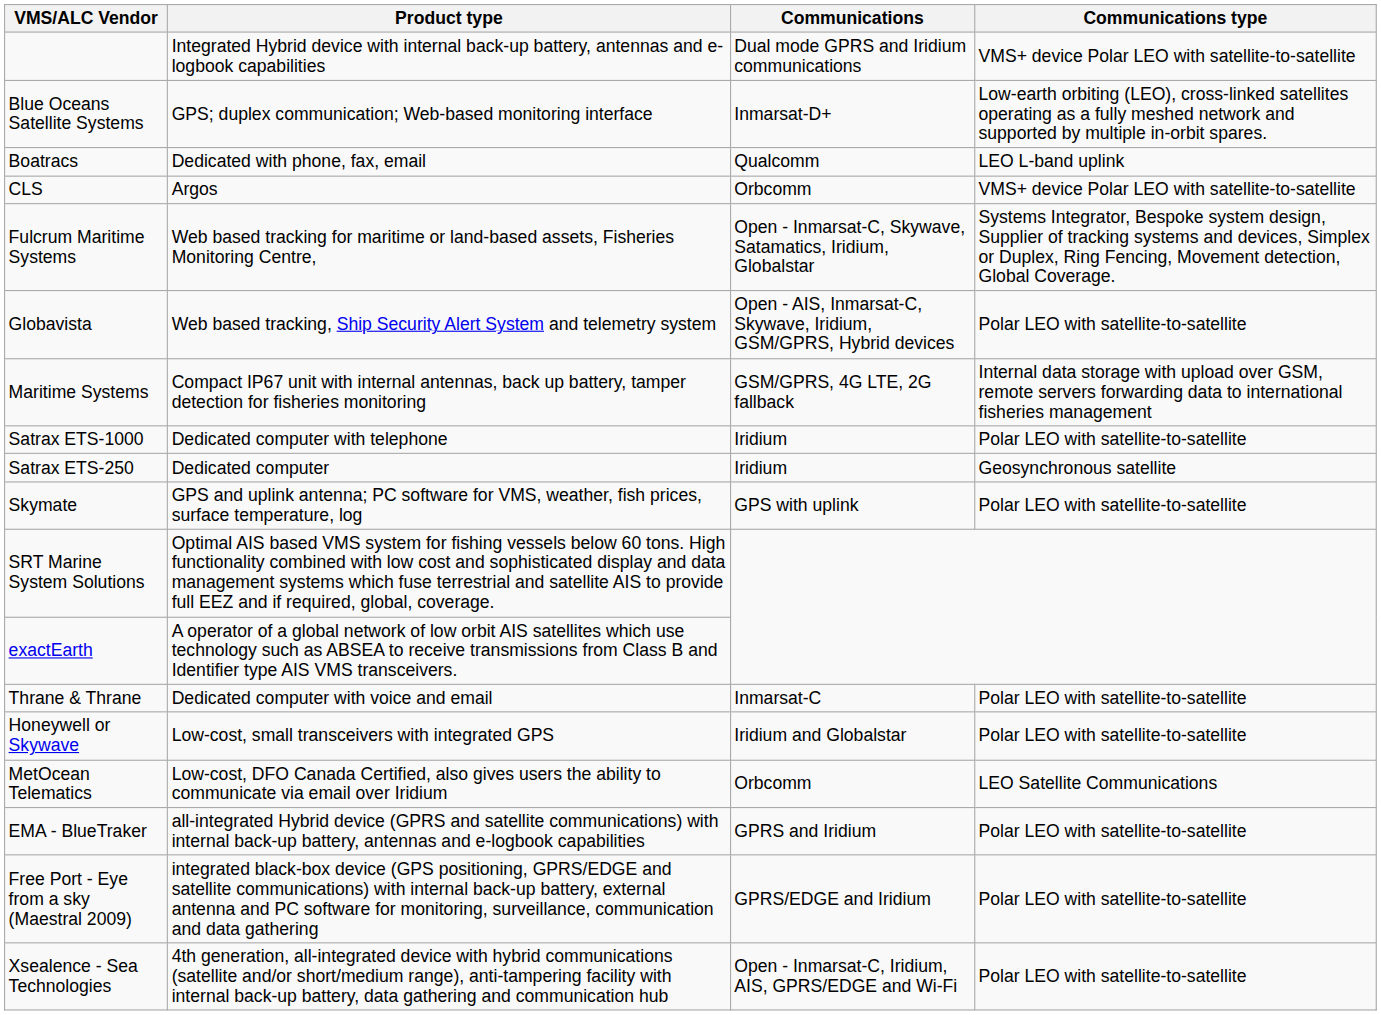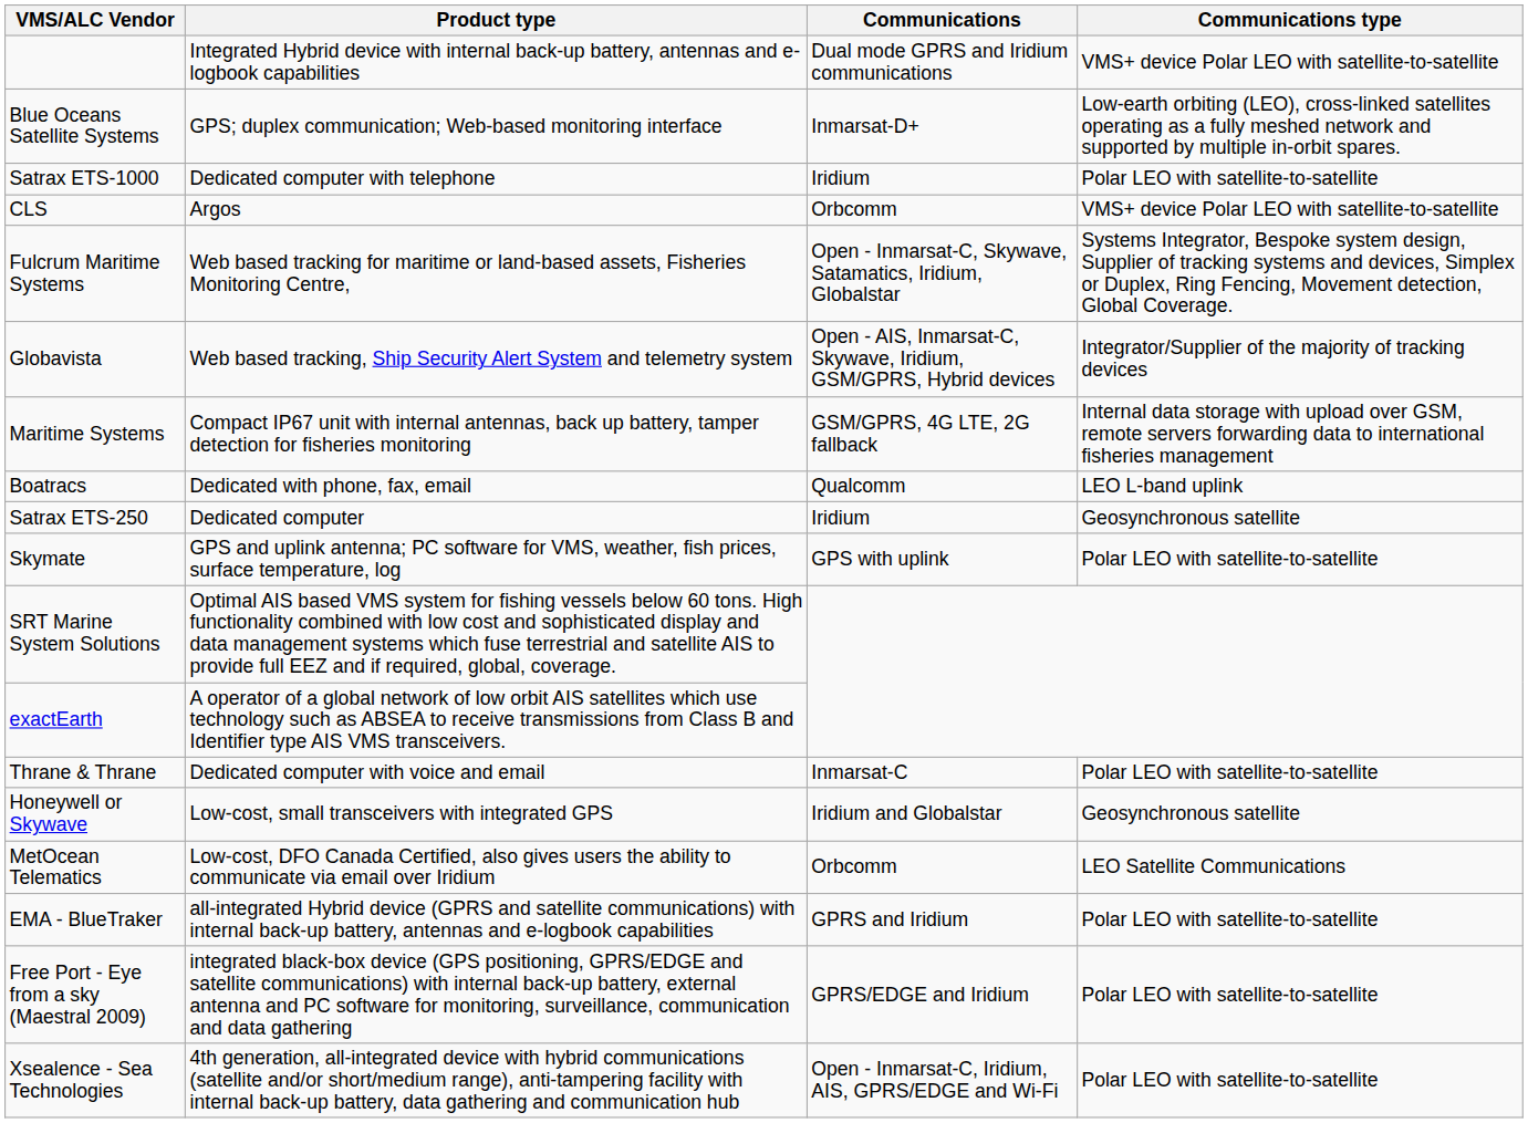rows swapped: Boatracs <-> Satrax ETS-1000
Globavista | Communications type: Polar LEO with satellite-to-satellite -> Integrator/Supplier of the majority of tracking devices
Honeywell or Skywave | Communications type: Polar LEO with satellite-to-satellite -> Geosynchronous satellite
